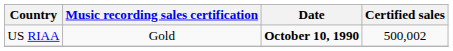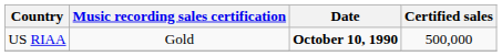US RIAA | Certified sales: 500,002 -> 500,000
